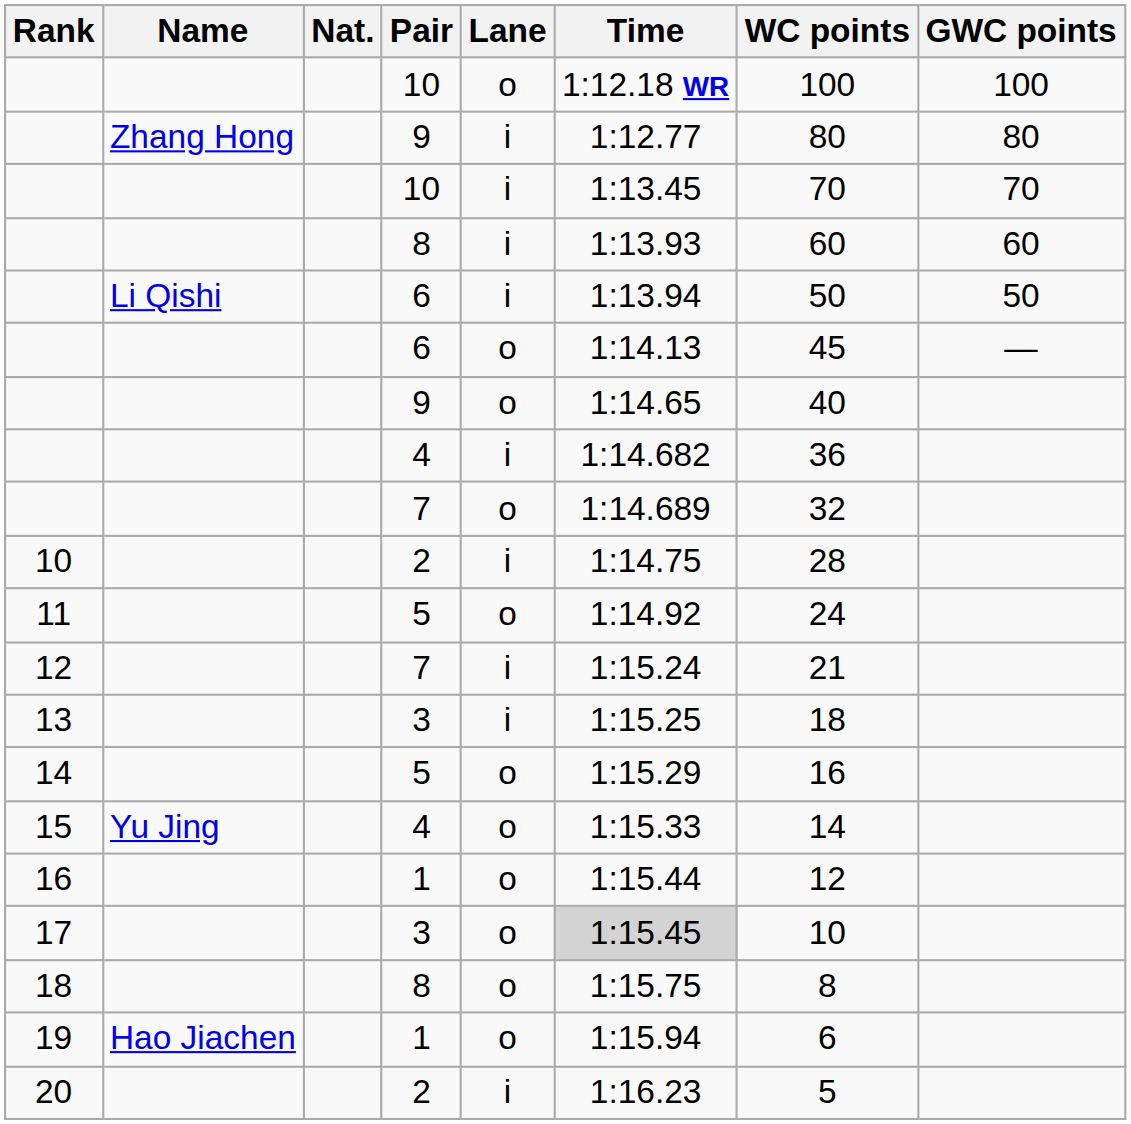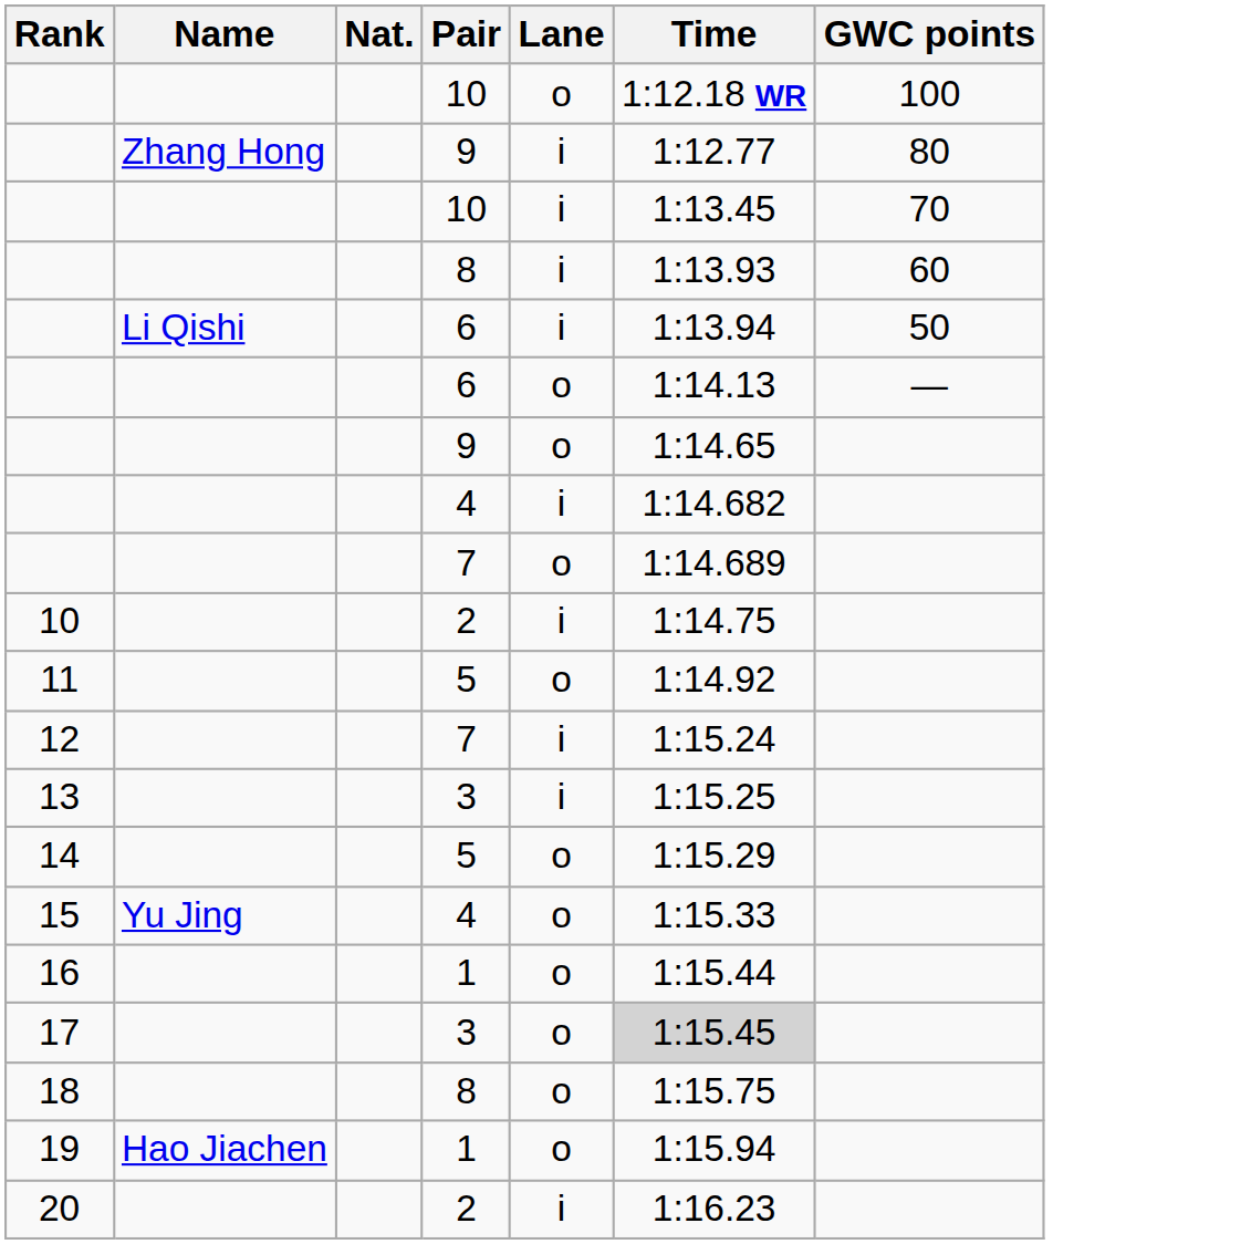- column: WC points | 100 | 80 | 70 | 60 | 50 | 45 | 40 | 36 | 32 | 28 | 24 | 21 | 18 | 16 | 14 | 12 | 10 | 8 | 6 | 5
